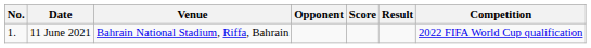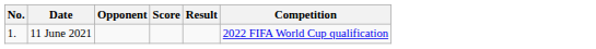- column: Venue | Bahrain National Stadium, Riffa, Bahrain
